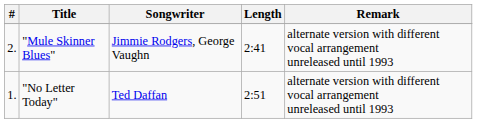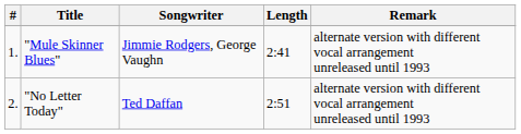"Mule Skinner Blues" | #: 2. -> 1.
"No Letter Today" | #: 1. -> 2.
